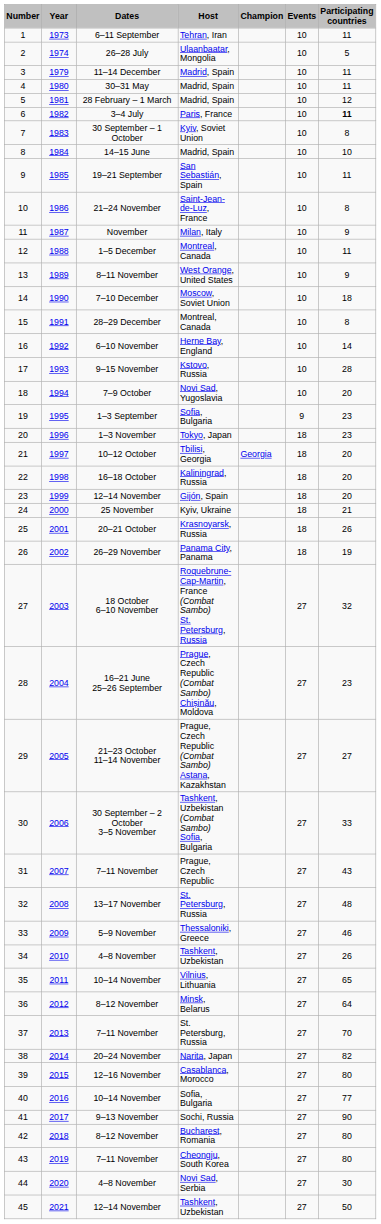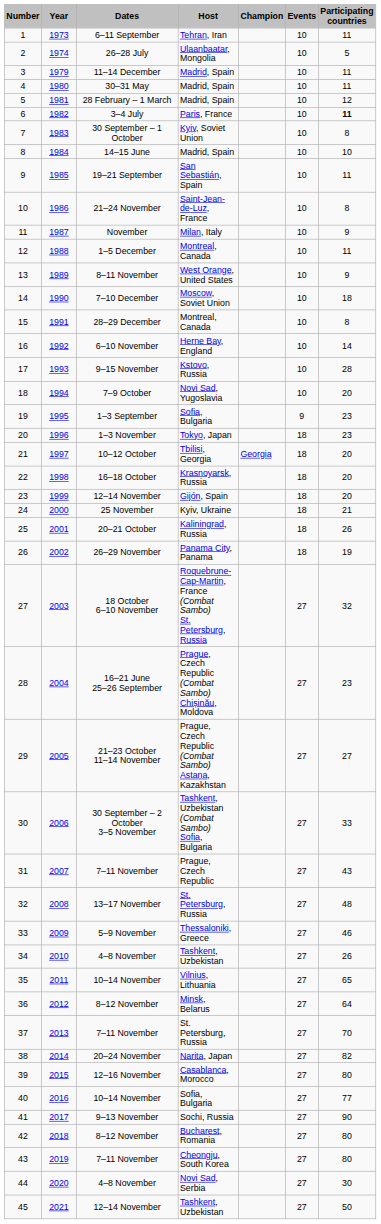22 | Host: Kaliningrad, Russia -> Krasnoyarsk, Russia
25 | Host: Krasnoyarsk, Russia -> Kaliningrad, Russia
